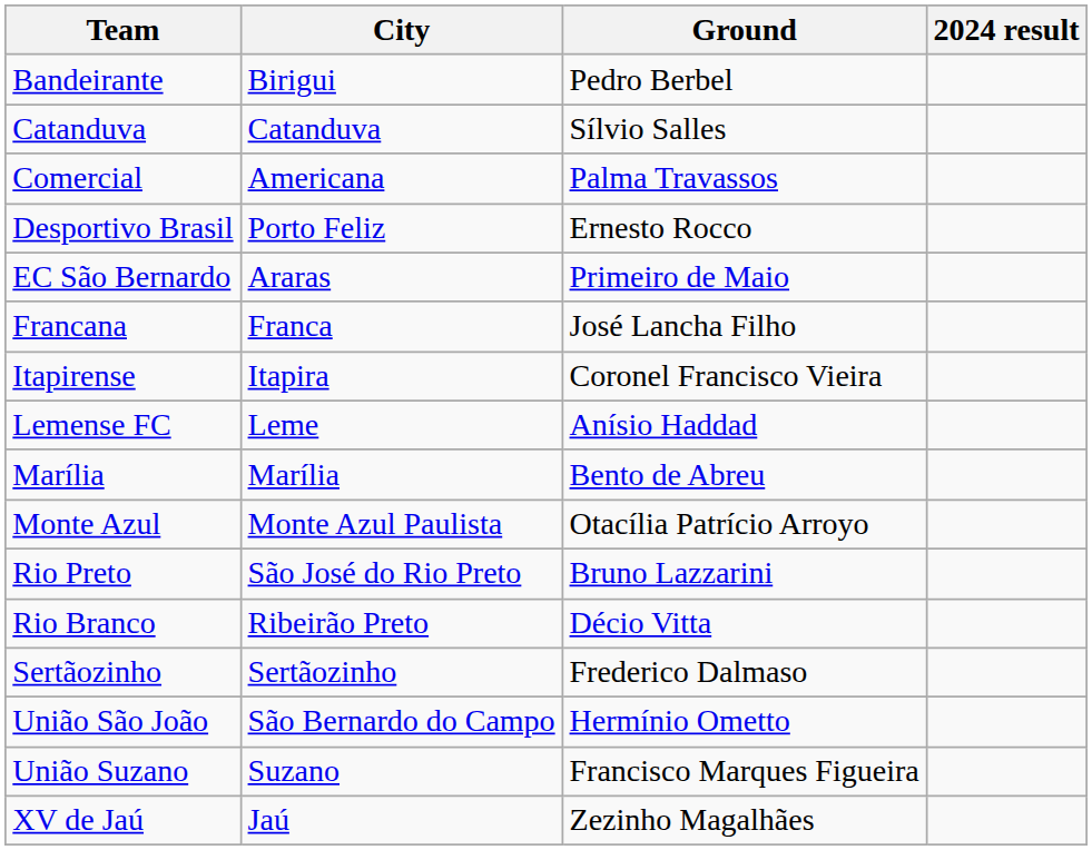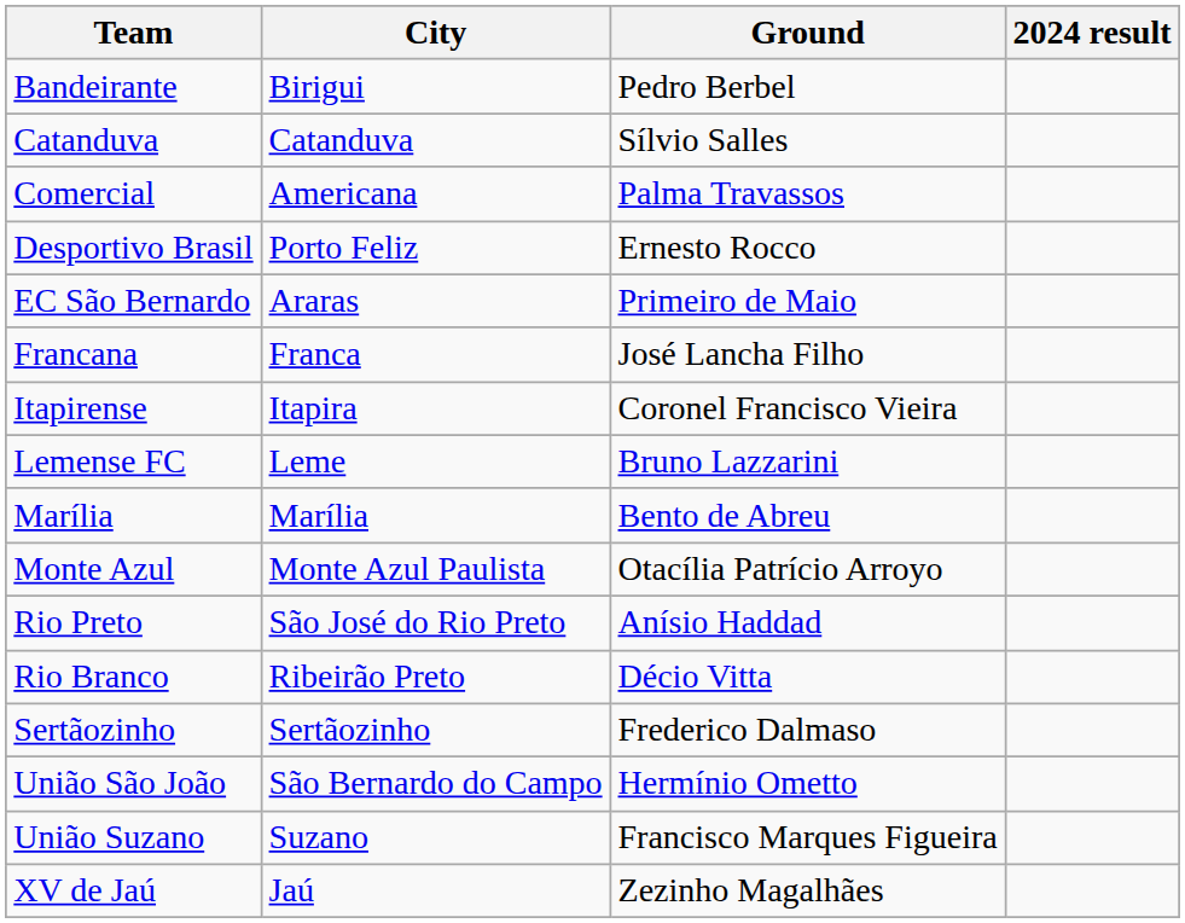Lemense FC | Ground: Anísio Haddad -> Bruno Lazzarini
Rio Preto | Ground: Bruno Lazzarini -> Anísio Haddad
